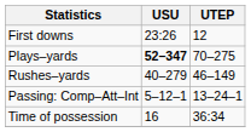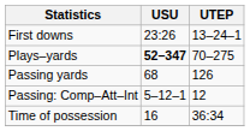First downs | UTEP: 12 -> 13–24–1
- row: Rushes–yards | 40–279 | 46–149
+ row: Passing yards | 68 | 126
Passing: Comp–Att–Int | UTEP: 13–24–1 -> 12
